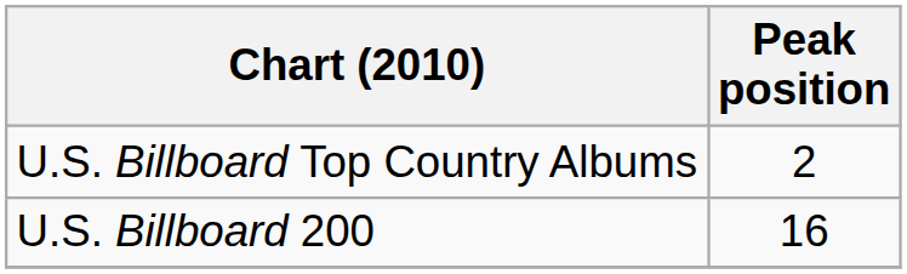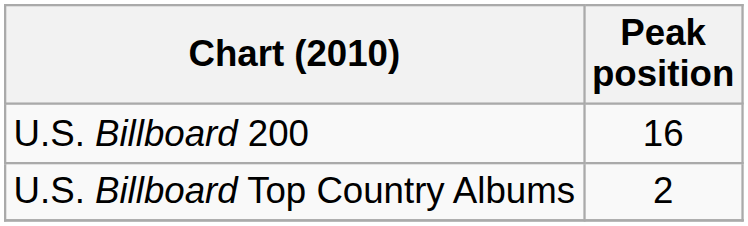rows swapped: U.S. Billboard Top Country Albums <-> U.S. Billboard 200
